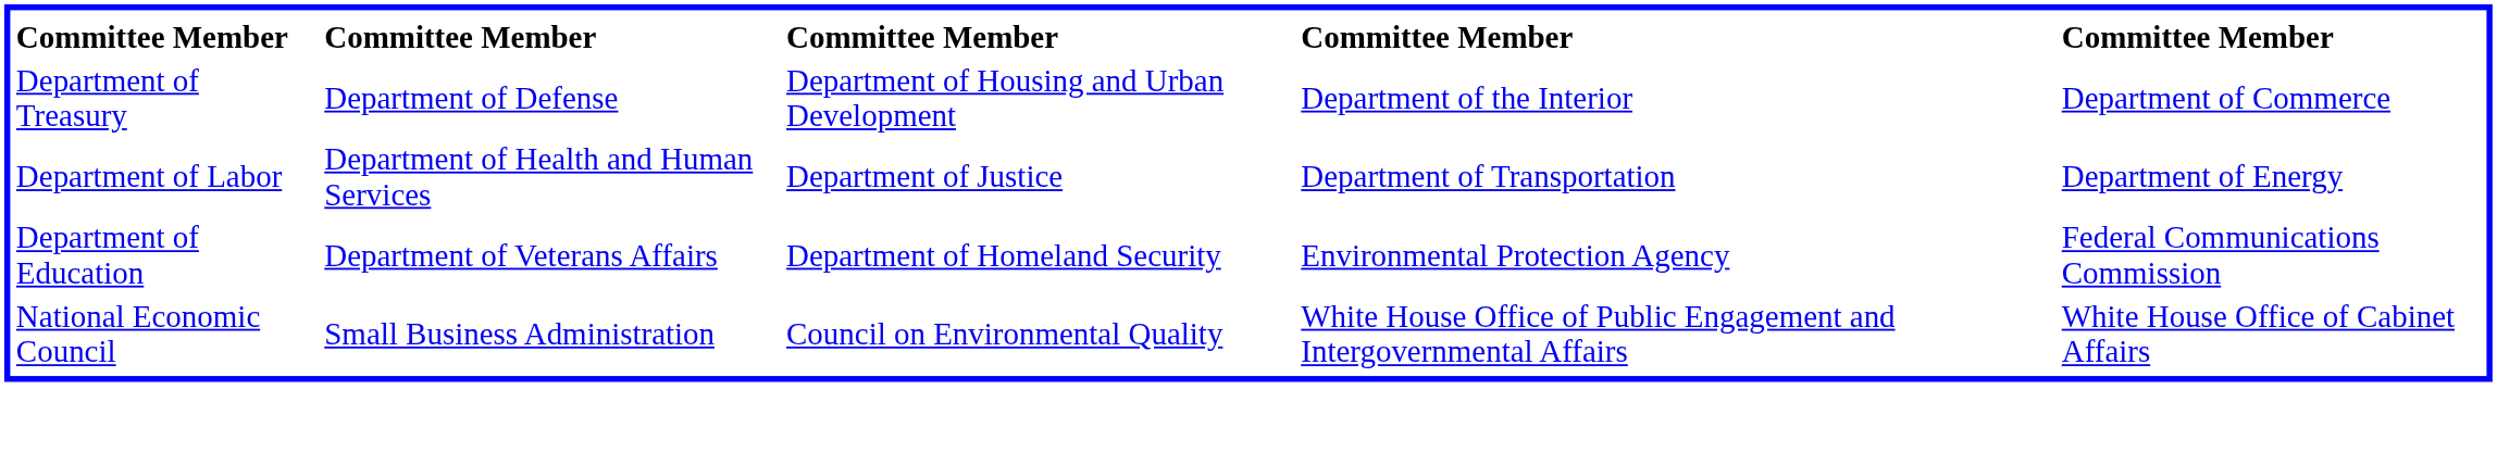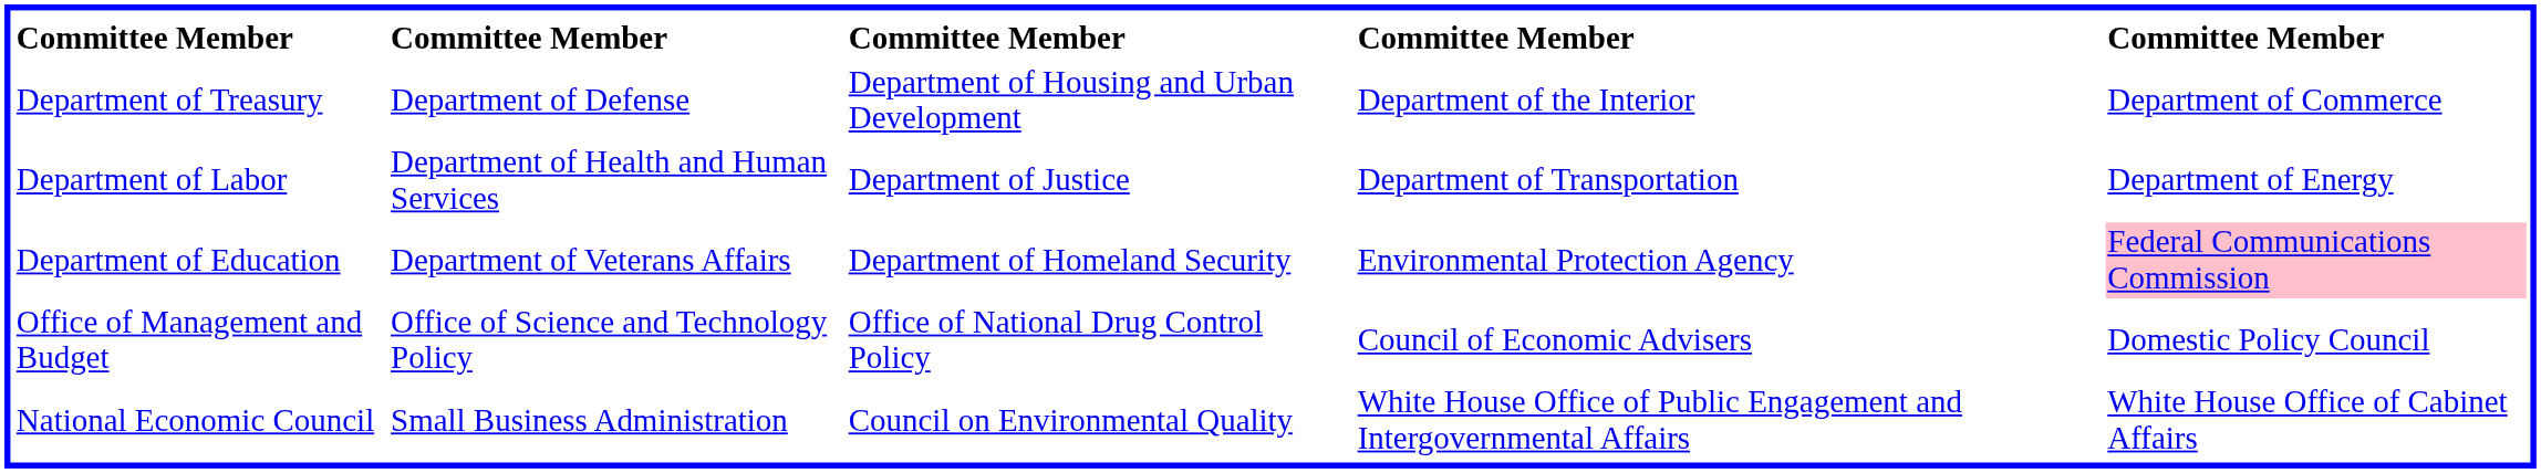Department of Education | column 5: no background -> pink background
+ row: Office of Management and Budget | Office of Science and Technology Policy | Office of National Drug Control Policy | Council of Economic Advisers | Domestic Policy Council
